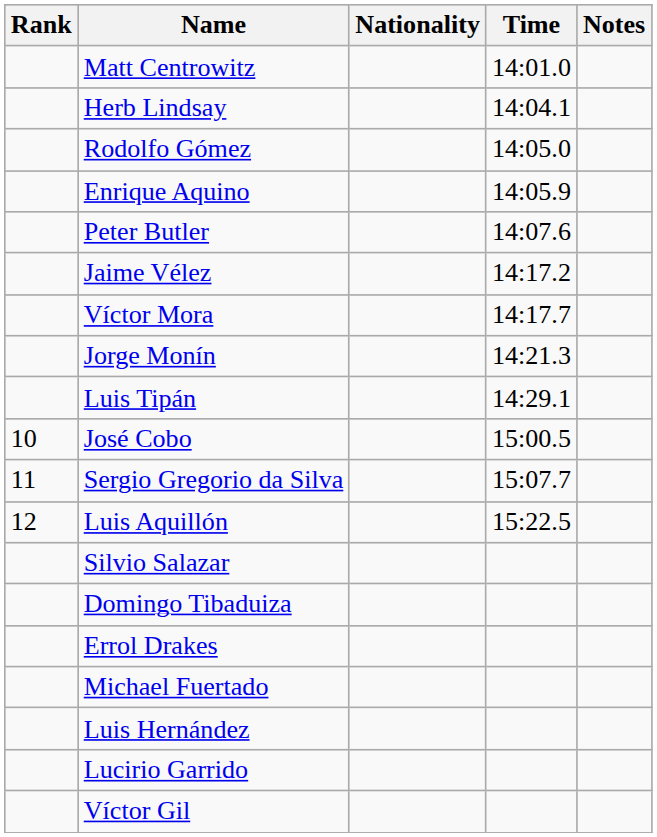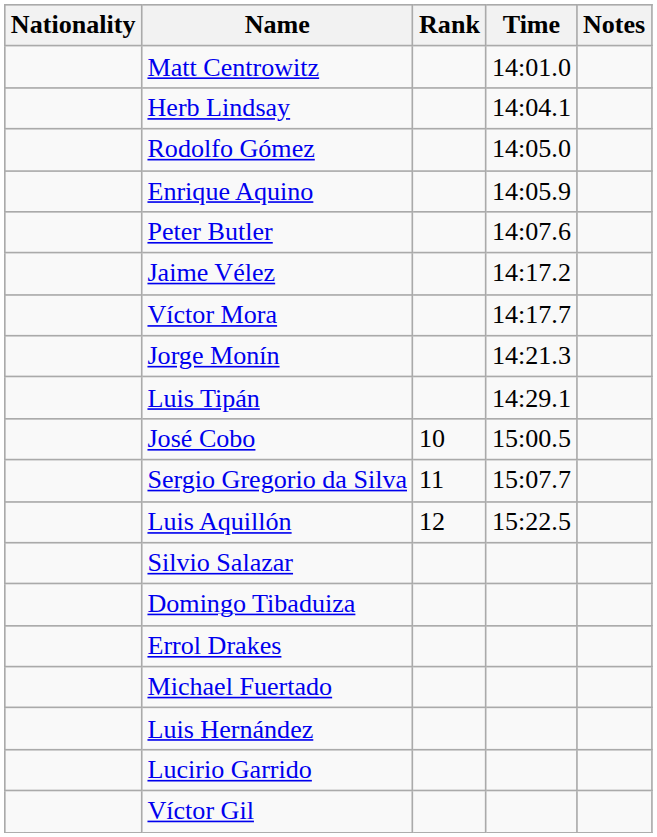columns swapped: Rank <-> Nationality
